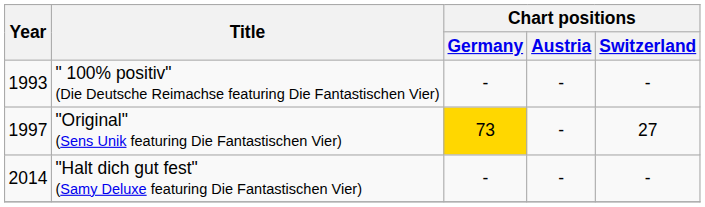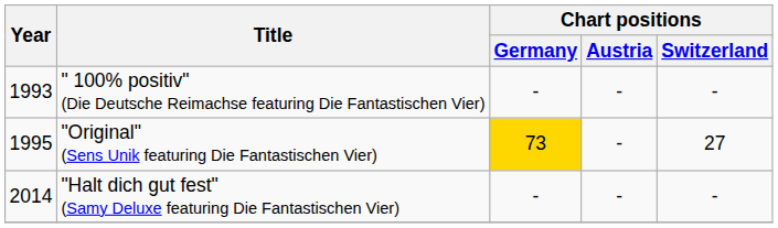"Original" (Sens Unik featuring Die Fantastischen Vier) | Year: 1997 -> 1995
